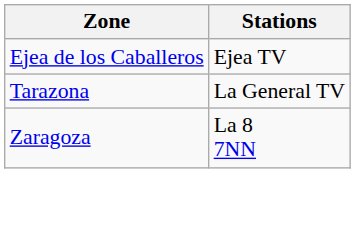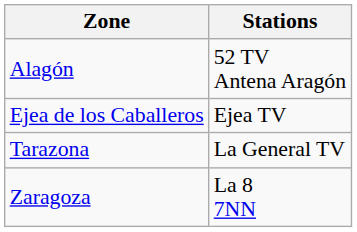+ row: Alagón | 52 TV Antena Aragón
